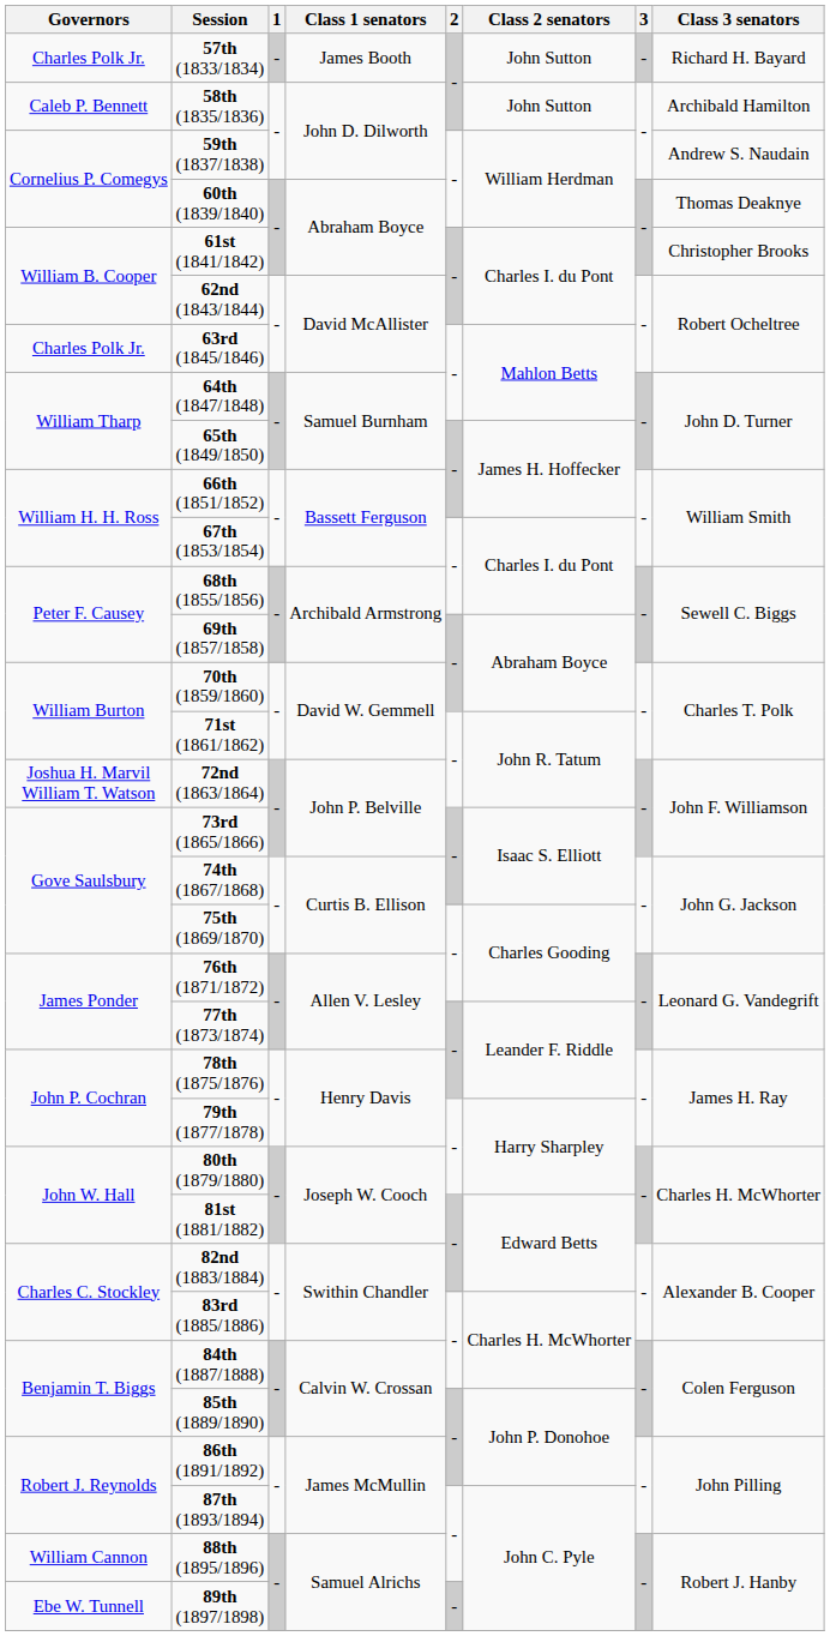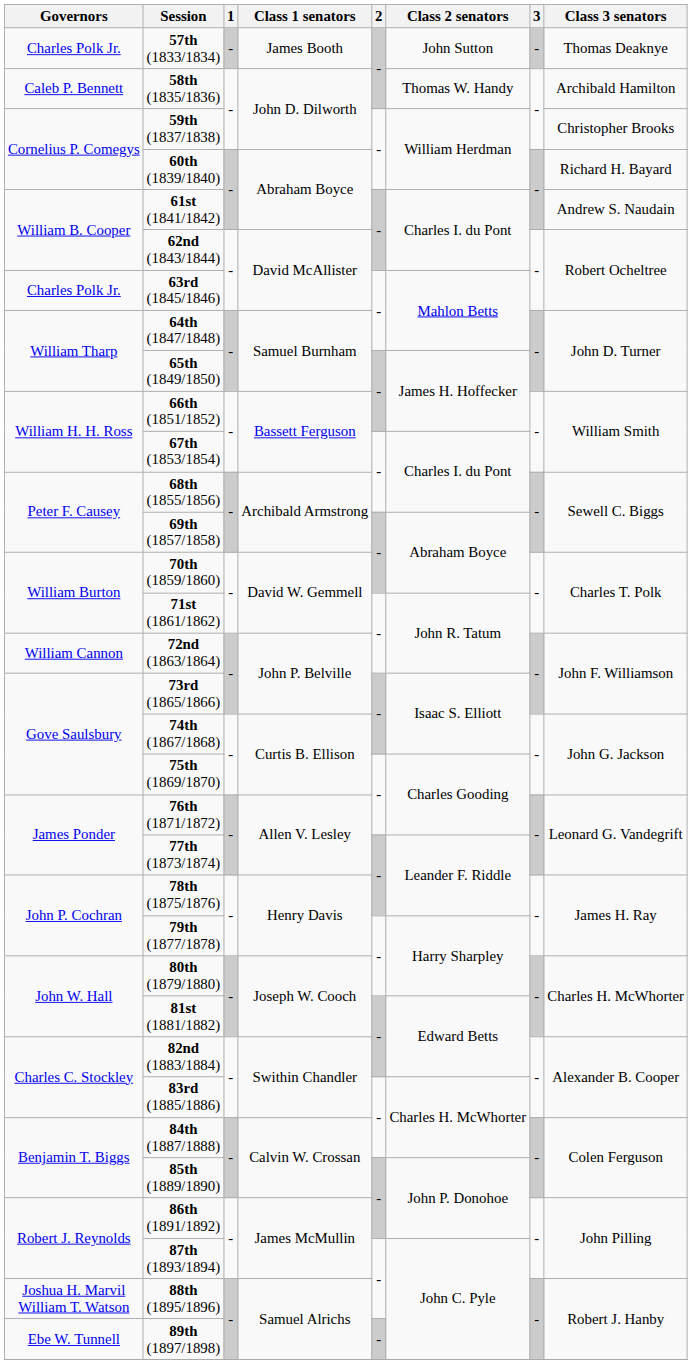57th (1833/1834) | Class 3 senators: Richard H. Bayard -> Thomas Deaknye
58th (1835/1836) | Class 2 senators: John Sutton -> Thomas W. Handy
59th (1837/1838) | Class 3 senators: Andrew S. Naudain -> Christopher Brooks
60th (1839/1840) | Class 3 senators: Thomas Deaknye -> Richard H. Bayard
61st (1841/1842) | Class 3 senators: Christopher Brooks -> Andrew S. Naudain
72nd (1863/1864) | Governors: Joshua H. Marvil William T. Watson -> William Cannon
88th (1895/1896) | Governors: William Cannon -> Joshua H. Marvil William T. Watson
